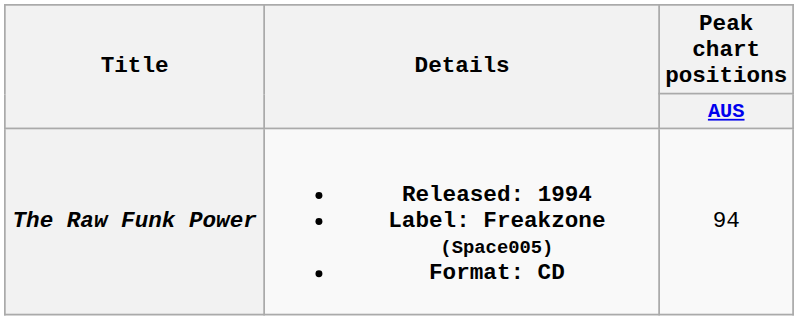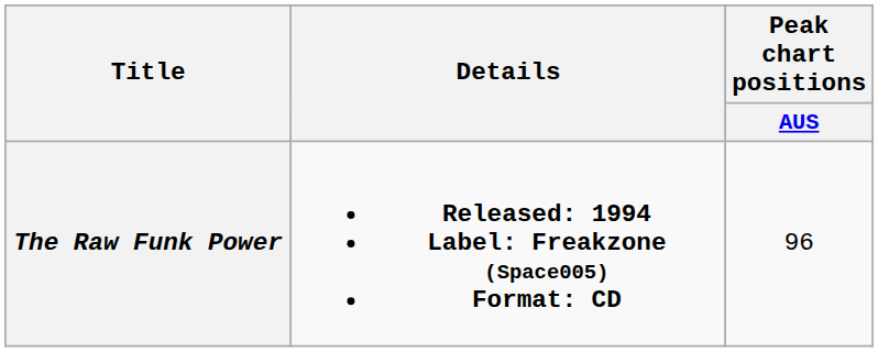The Raw Funk Power | Peak chart positions / AUS: 94 -> 96
